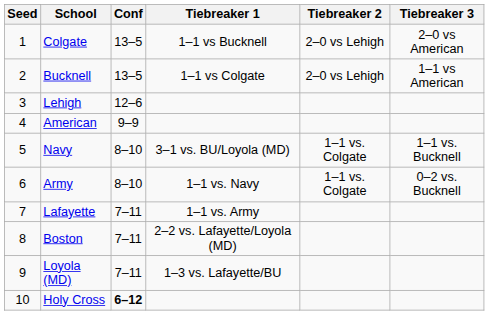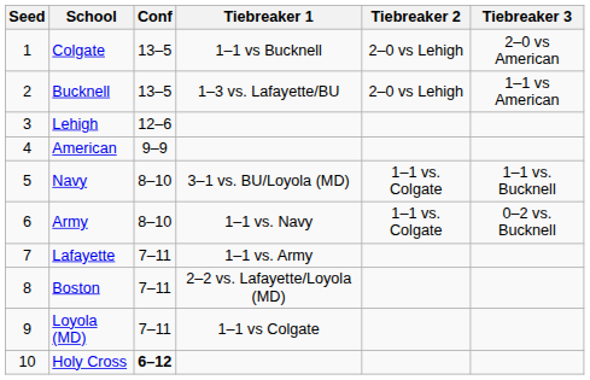Bucknell | Tiebreaker 1: 1–1 vs Colgate -> 1–3 vs. Lafayette/BU
Loyola (MD) | Tiebreaker 1: 1–3 vs. Lafayette/BU -> 1–1 vs Colgate
